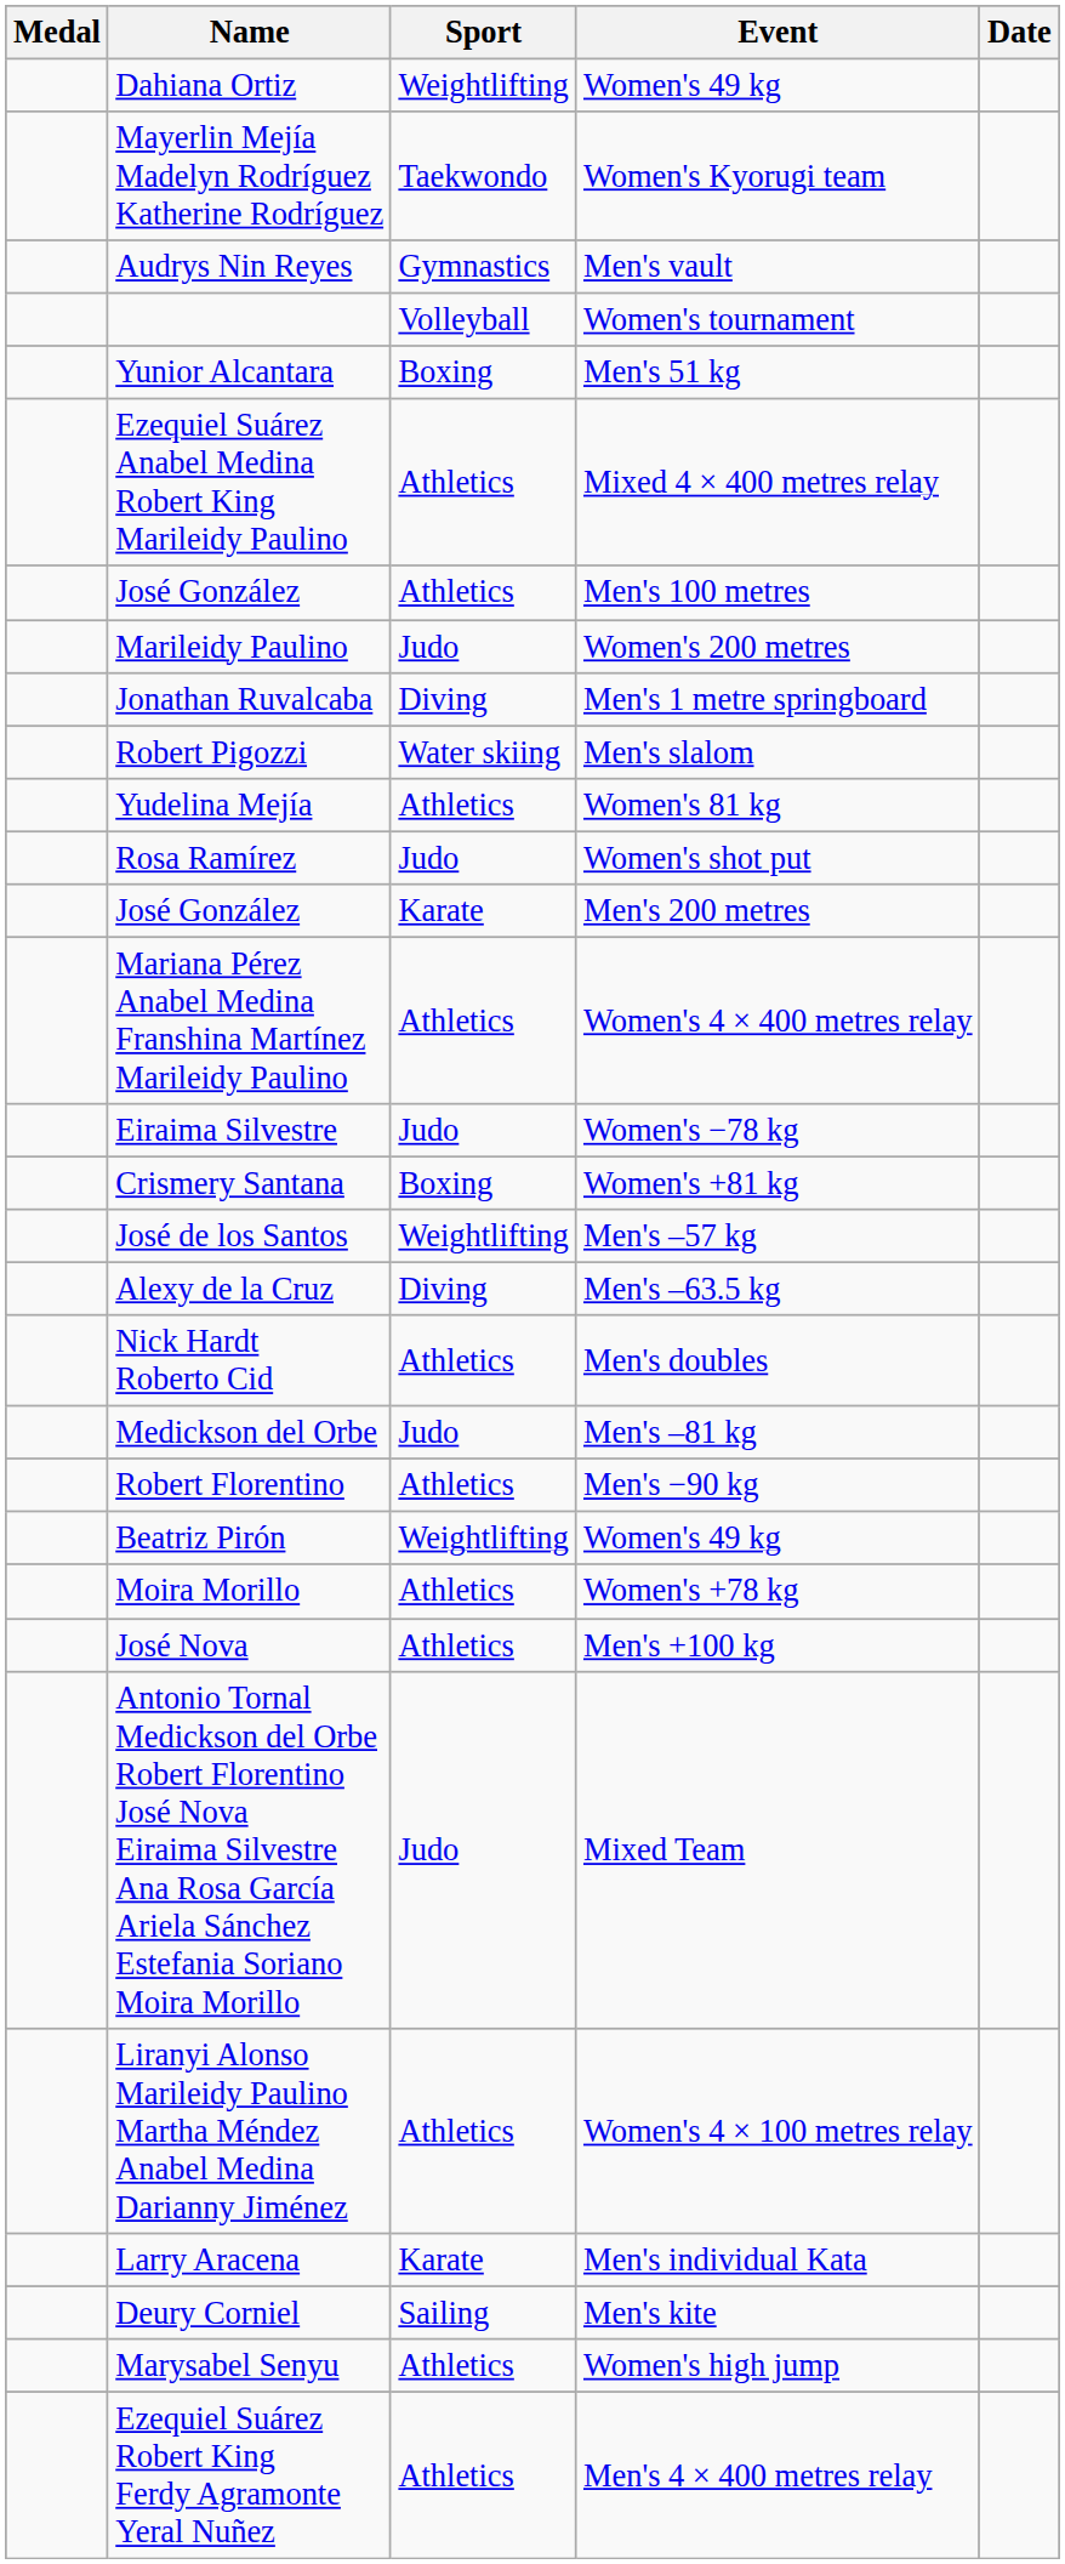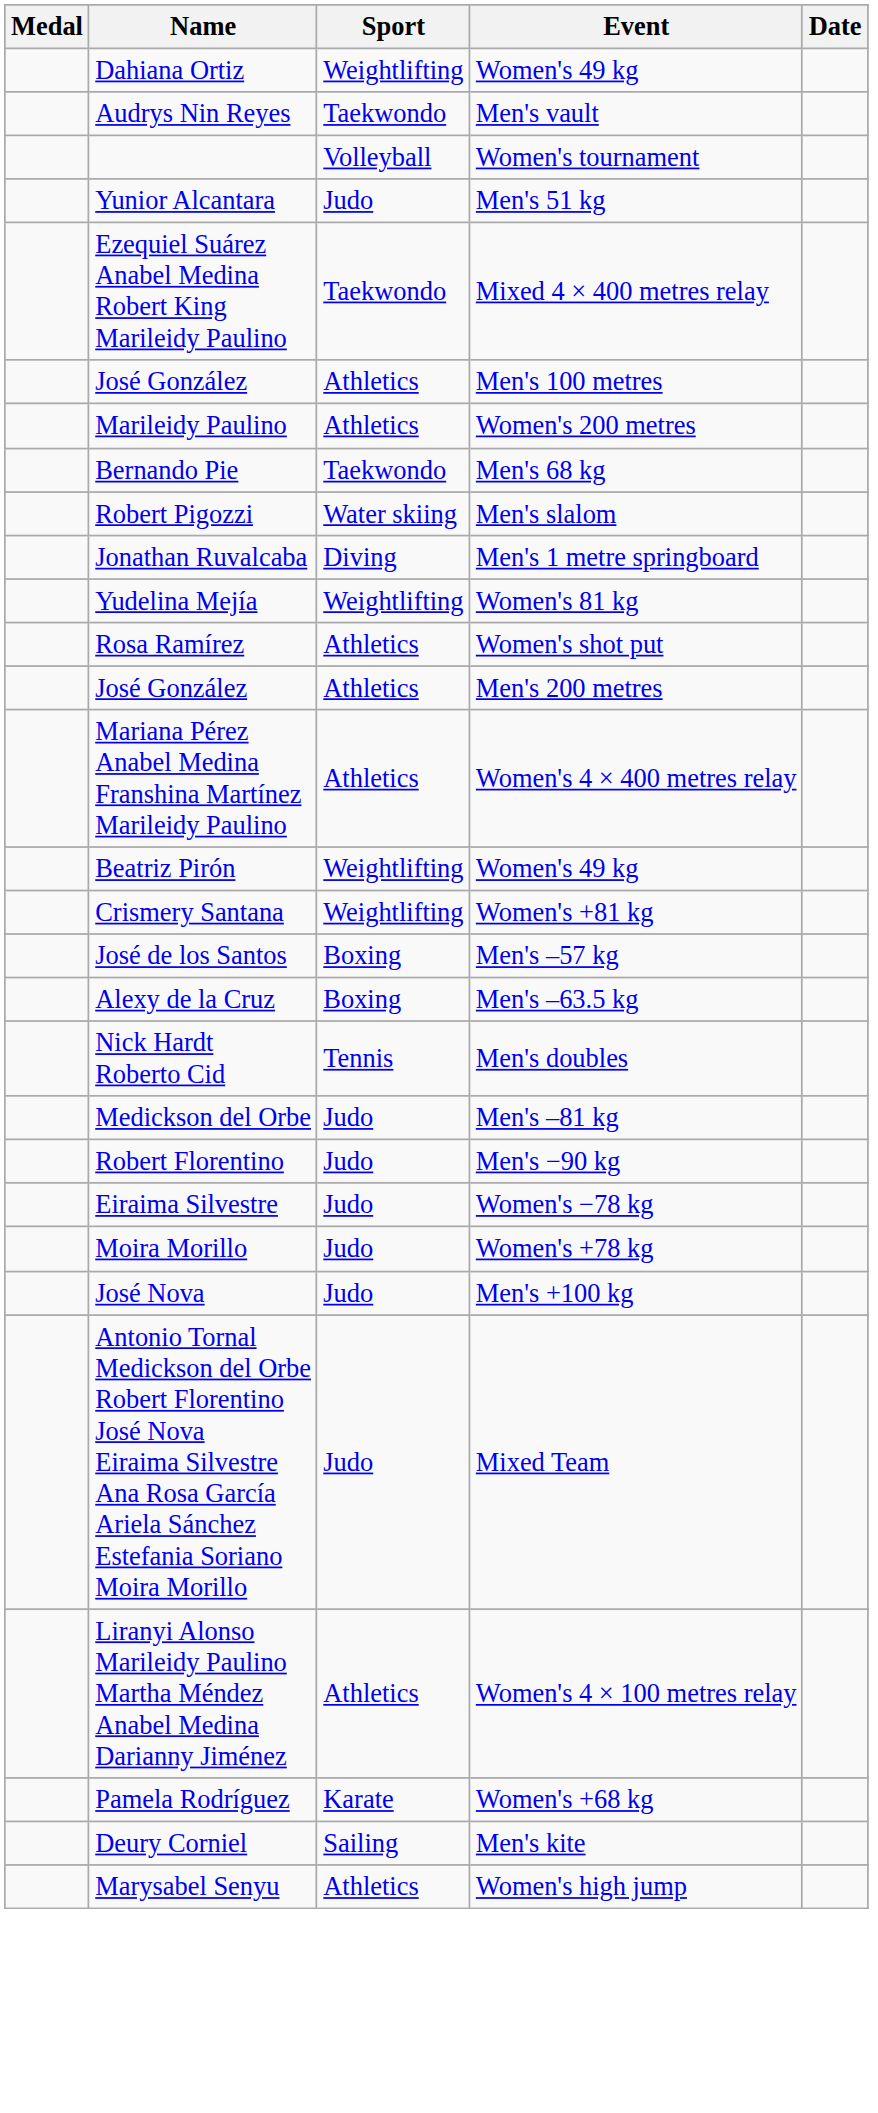- row: Mayerlin Mejía Madelyn Rodríguez Katherine Rodríguez | Taekwondo | Women's Kyorugi team
Audrys Nin Reyes | Sport: Gymnastics -> Taekwondo
Yunior Alcantara | Sport: Boxing -> Judo
Ezequiel Suárez Anabel Medina Robert King Marileidy Paulino | Sport: Athletics -> Taekwondo
Marileidy Paulino | Sport: Judo -> Athletics
+ row: Bernando Pie | Taekwondo | Men's 68 kg
rows swapped: Jonathan Ruvalcaba <-> Robert Pigozzi
Yudelina Mejía | Sport: Athletics -> Weightlifting
Rosa Ramírez | Sport: Judo -> Athletics
José González / Men's 200 metres | Sport: Karate -> Athletics
rows swapped: Beatriz Pirón <-> Eiraima Silvestre
Crismery Santana | Sport: Boxing -> Weightlifting
José de los Santos | Sport: Weightlifting -> Boxing
Alexy de la Cruz | Sport: Diving -> Boxing
Nick Hardt Roberto Cid | Sport: Athletics -> Tennis
Robert Florentino | Sport: Athletics -> Judo
Moira Morillo | Sport: Athletics -> Judo
José Nova | Sport: Athletics -> Judo
- row: Larry Aracena | Karate | Men's individual Kata
+ row: Pamela Rodríguez | Karate | Women's +68 kg
- row: Ezequiel Suárez Robert King Ferdy Agramonte Yeral Nuñez | Athletics | Men's 4 × 400 metres relay
